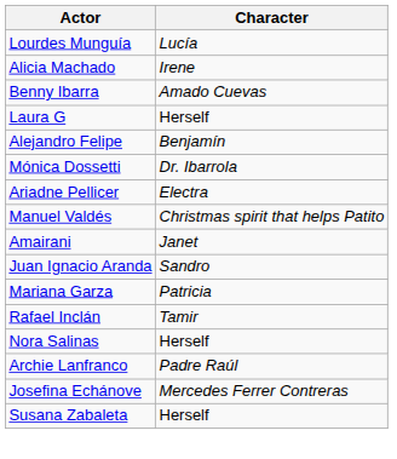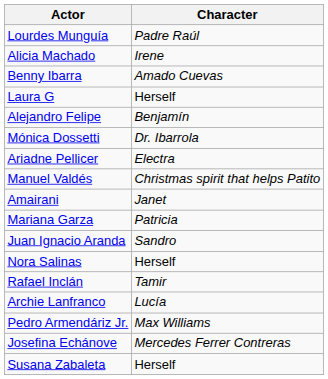Lourdes Munguía | Character: Lucía -> Padre Raúl
rows swapped: Juan Ignacio Aranda <-> Mariana Garza
rows swapped: Nora Salinas <-> Rafael Inclán
Archie Lanfranco | Character: Padre Raúl -> Lucía
+ row: Pedro Armendáriz Jr. | Max Williams
